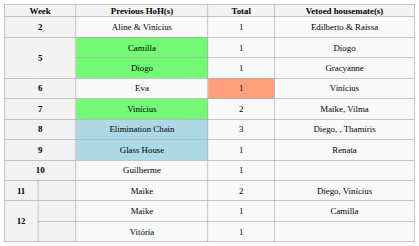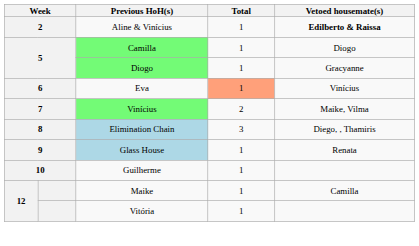Aline & Vinícius | Vetoed housemate(s): normal -> bold
- row: 11 | Maike | 2 | Diego, Vinícius
